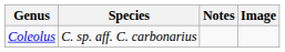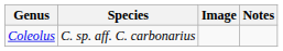columns swapped: Notes <-> Image
